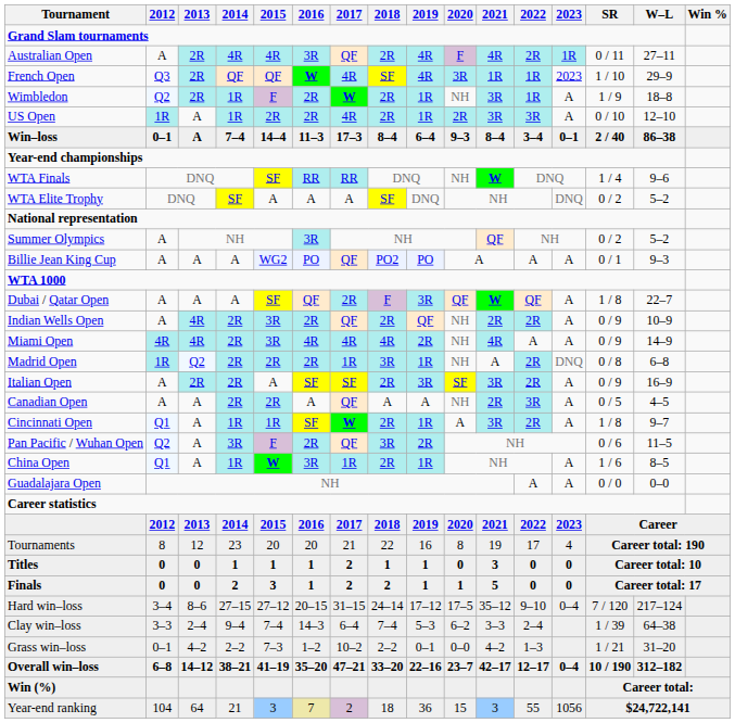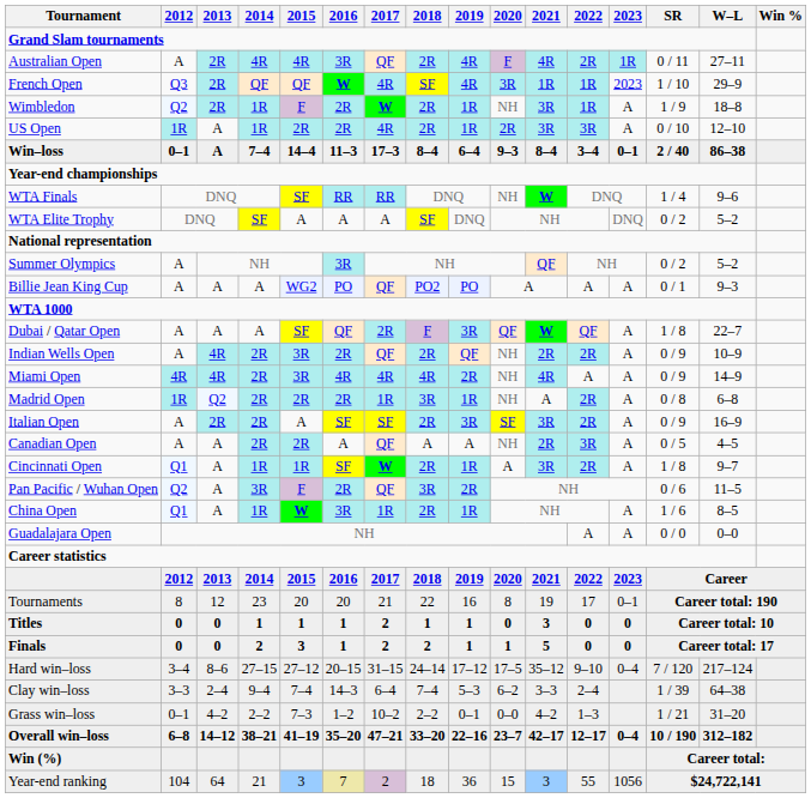Madrid Open | 2023: DNQ -> A
Tournaments | 2023: 4 -> 0–1
